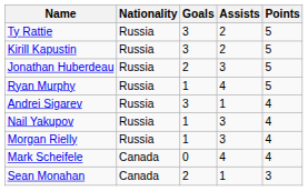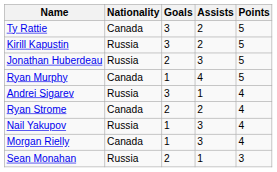Ty Rattie | Nationality: Russia -> Canada
Ryan Murphy | Nationality: Russia -> Canada
+ row: Ryan Strome | Canada | 2 | 2 | 4
Morgan Rielly | Nationality: Russia -> Canada
- row: Mark Scheifele | Canada | 0 | 4 | 4
Sean Monahan | Nationality: Canada -> Russia
